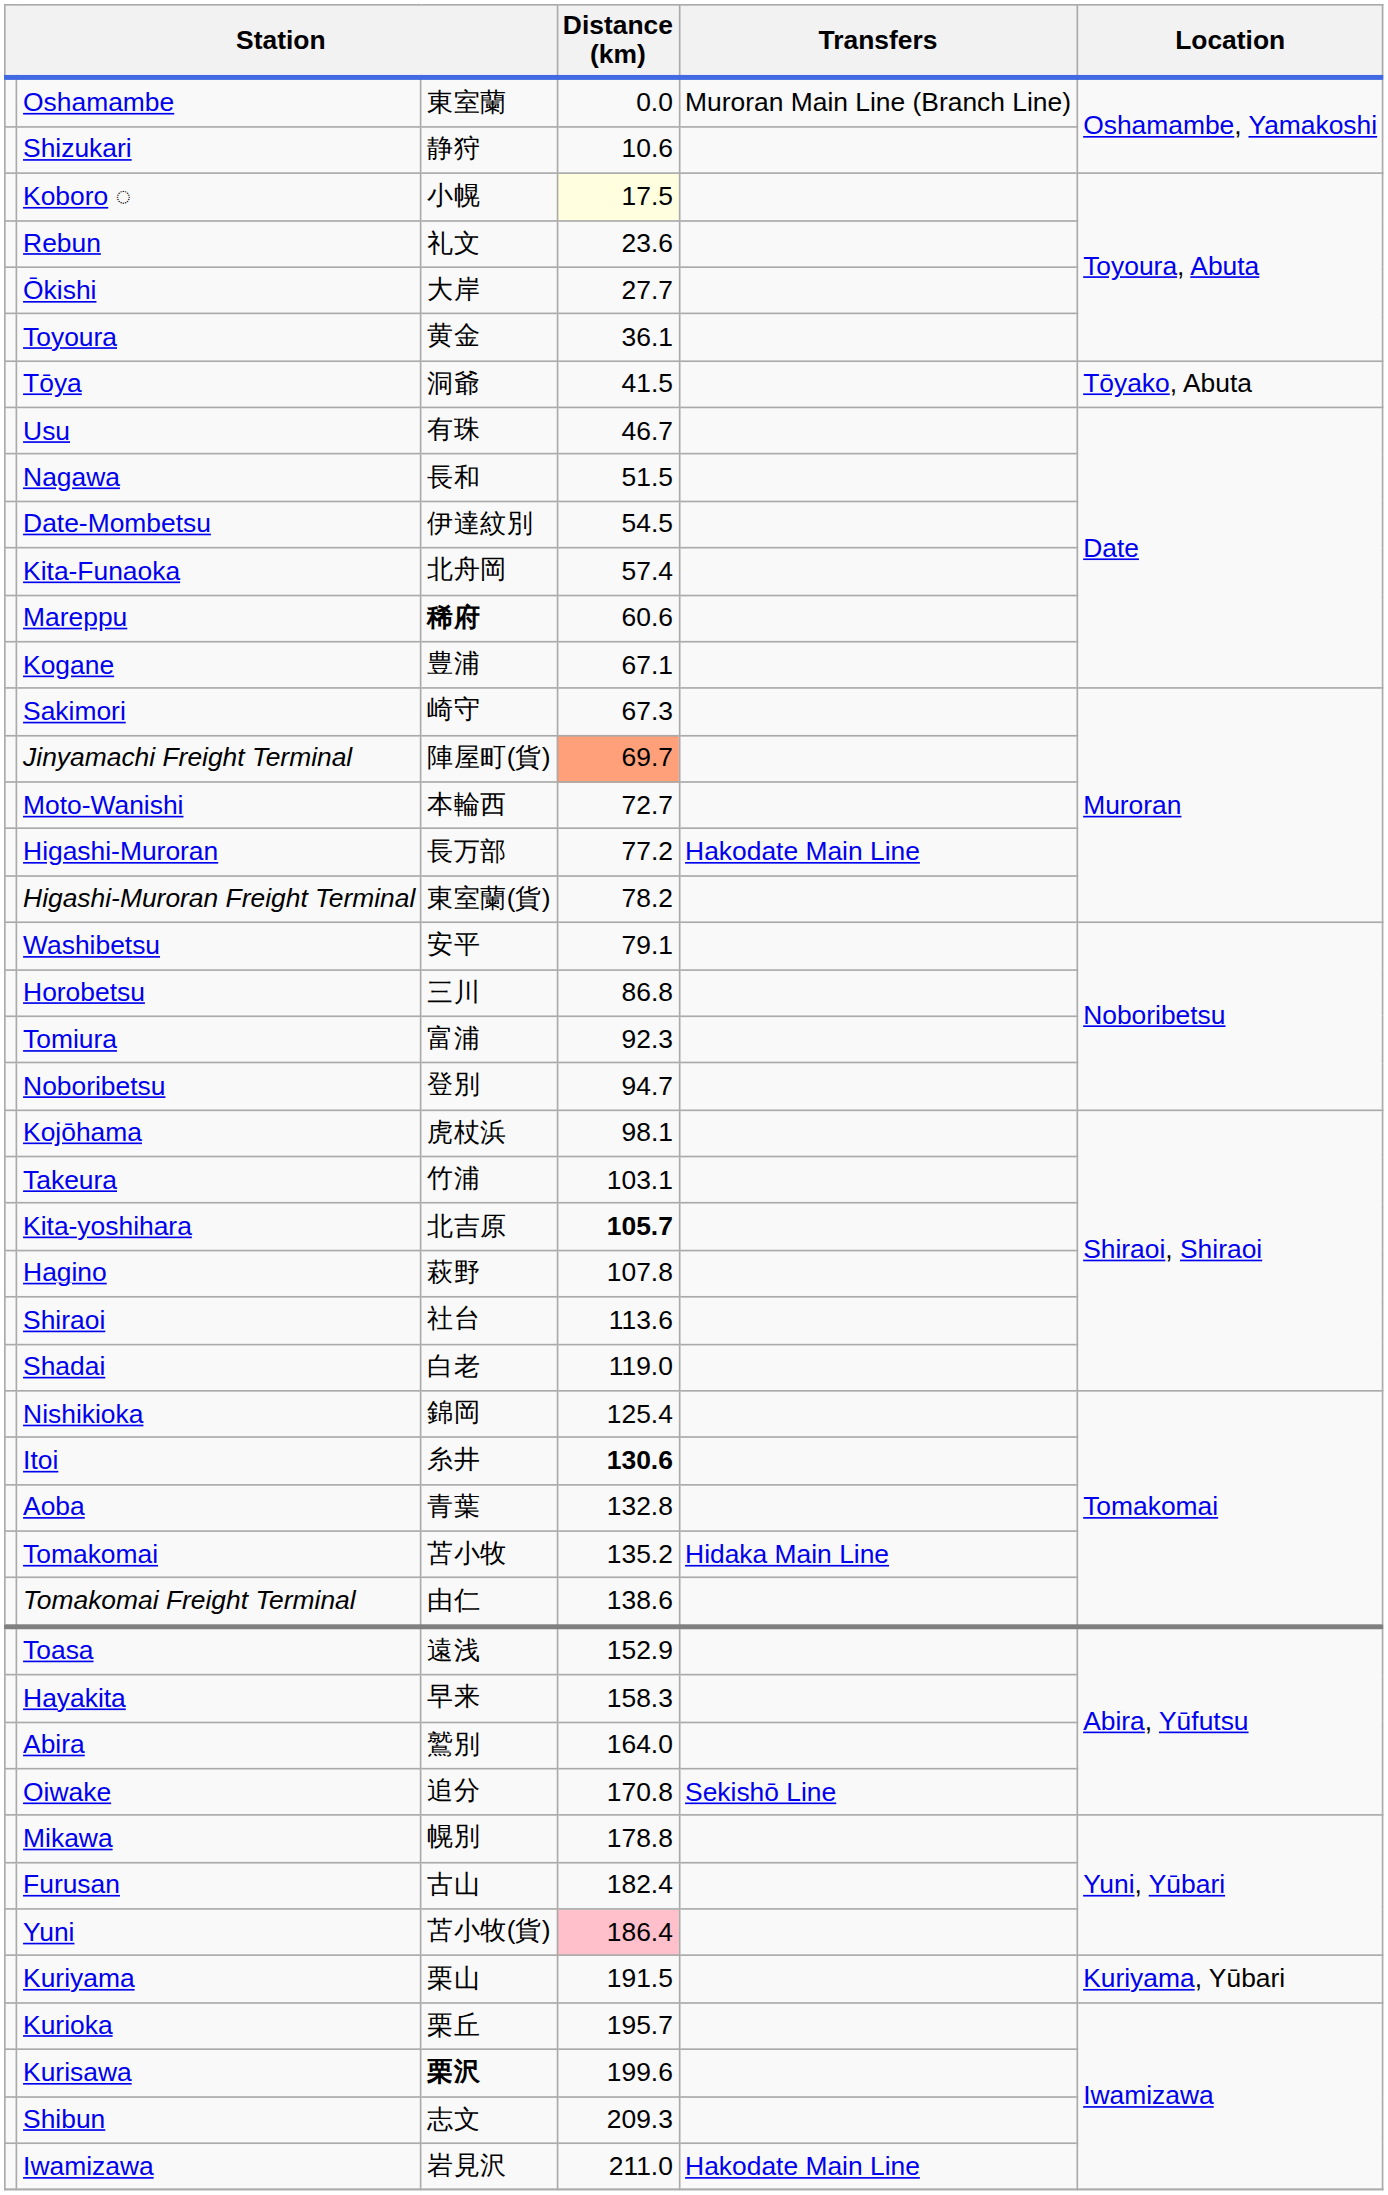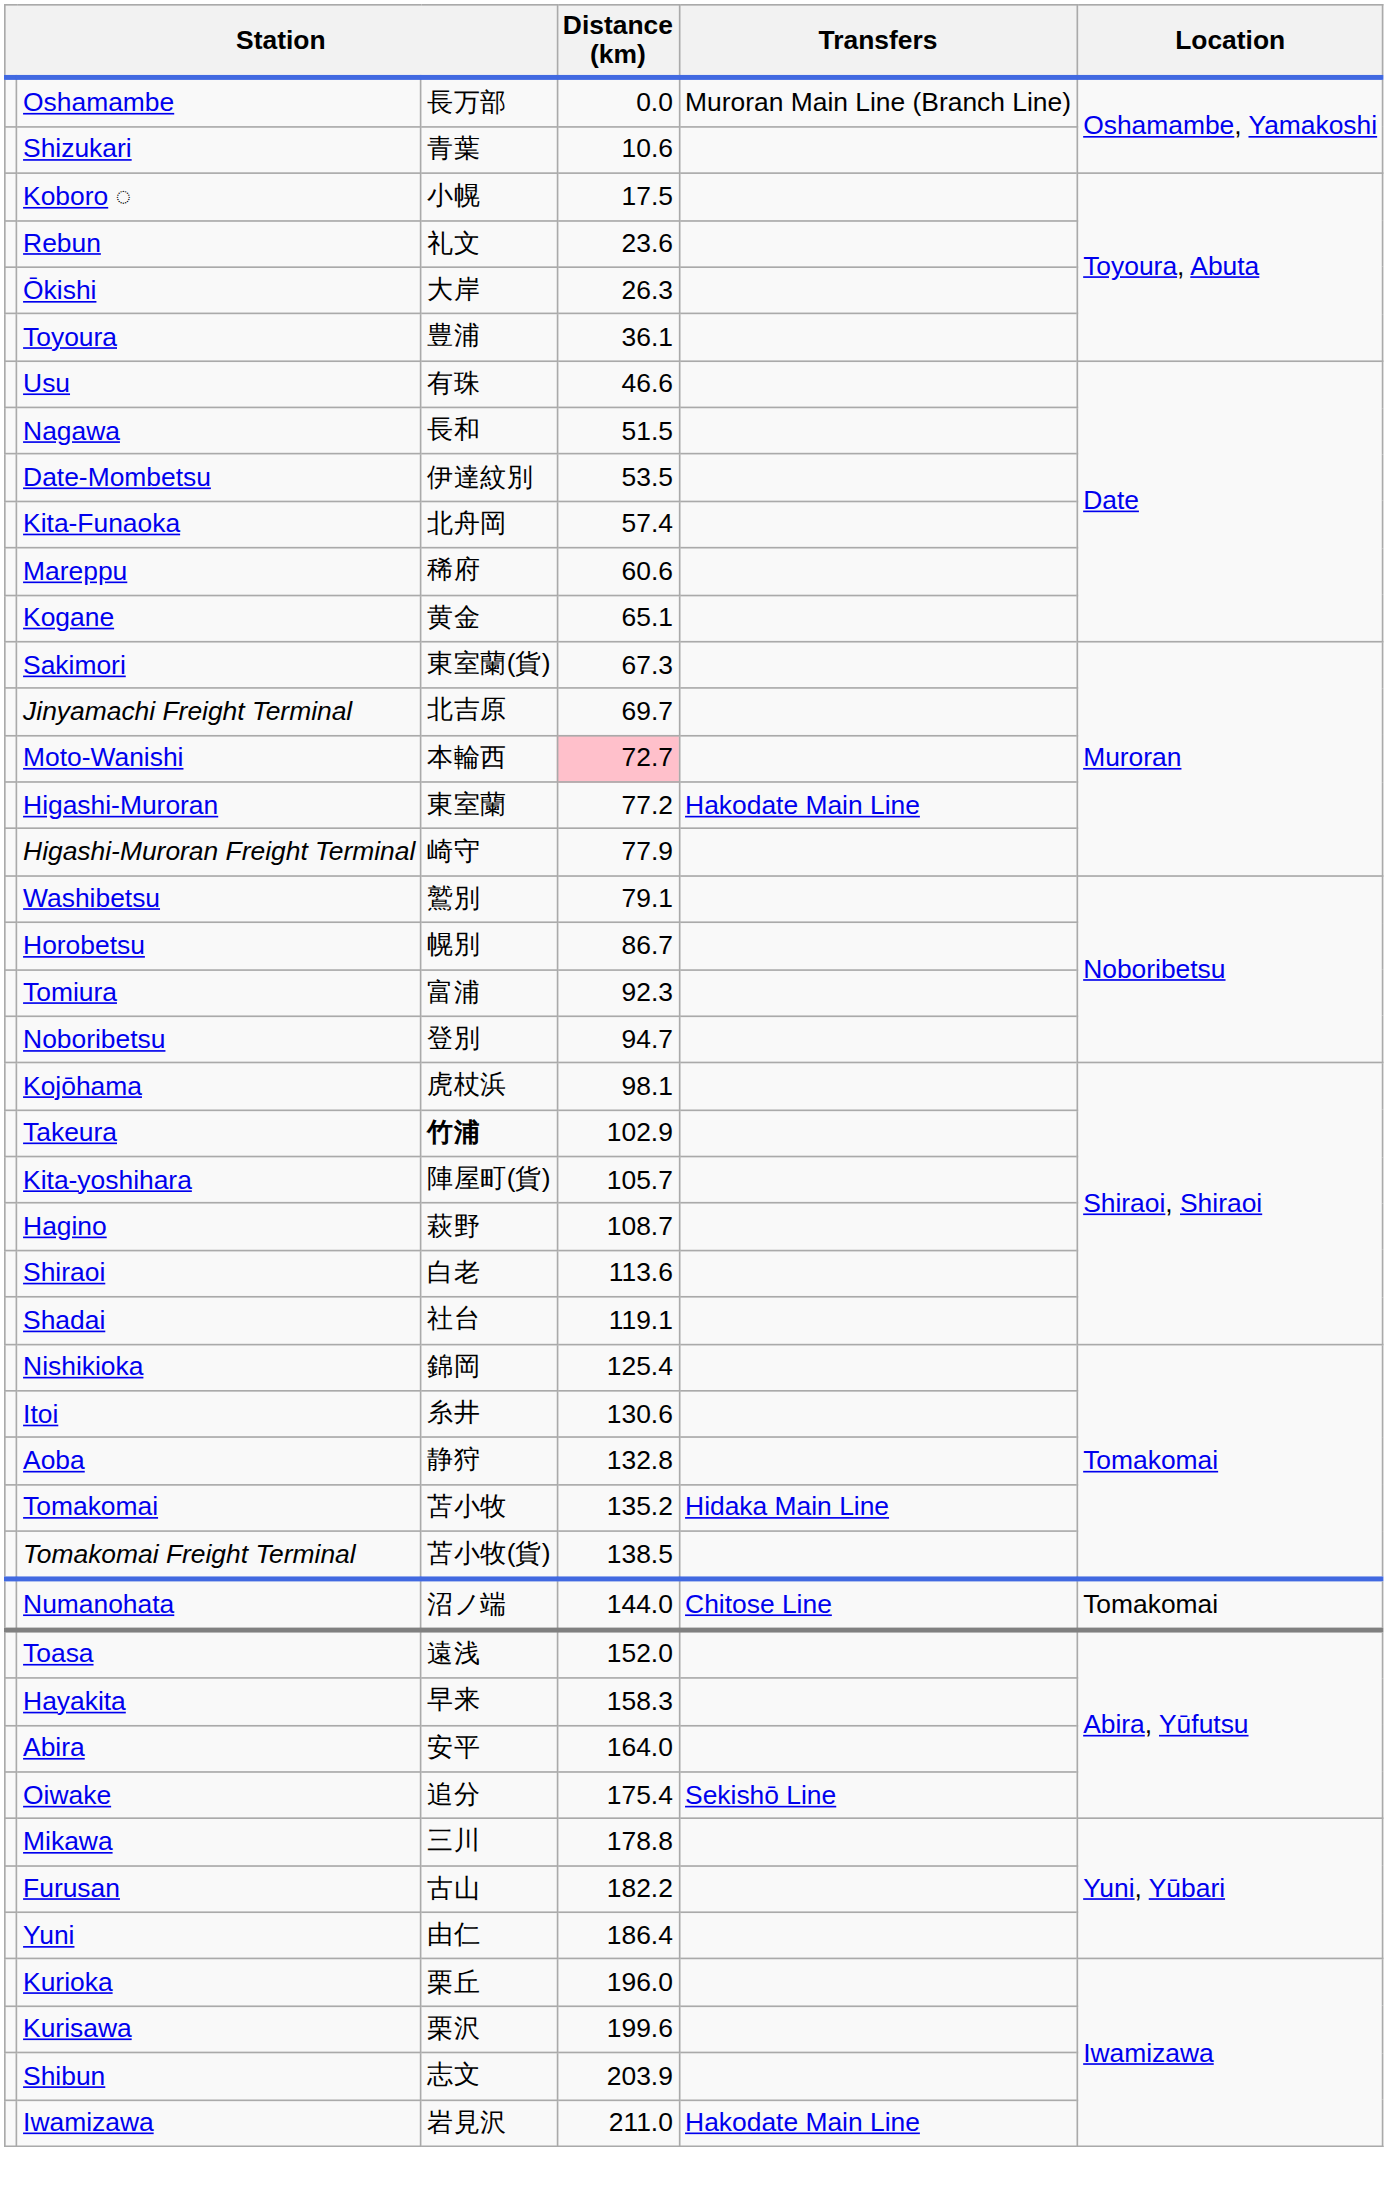Oshamambe | column 3: 東室蘭 -> 長万部
Shizukari | column 3: 静狩 -> 青葉
Koboro ◌ | Distance (km): lightyellow background -> no background
Ōkishi | Distance (km): 27.7 -> 26.3
Toyoura | column 3: 黄金 -> 豊浦
- row: Tōya | 洞爺 | 41.5 | Tōyako, Abuta
Usu | Distance (km): 46.7 -> 46.6
Date-Mombetsu | Distance (km): 54.5 -> 53.5
Mareppu | column 3: bold -> normal
Kogane | column 3: 豊浦 -> 黄金
Kogane | Distance (km): 67.1 -> 65.1
Sakimori | column 3: 崎守 -> 東室蘭(貨)
Jinyamachi Freight Terminal | column 3: 陣屋町(貨) -> 北吉原
Jinyamachi Freight Terminal | Distance (km): lightsalmon background -> no background
Moto-Wanishi | Distance (km): no background -> pink background
Higashi-Muroran | column 3: 長万部 -> 東室蘭
Higashi-Muroran Freight Terminal | column 3: 東室蘭(貨) -> 崎守
Higashi-Muroran Freight Terminal | Distance (km): 78.2 -> 77.9
Washibetsu | column 3: 安平 -> 鷲別
Horobetsu | column 3: 三川 -> 幌別
Horobetsu | Distance (km): 86.8 -> 86.7
Takeura | column 3: normal -> bold
Takeura | Distance (km): 103.1 -> 102.9
Kita-yoshihara | column 3: 北吉原 -> 陣屋町(貨)
Kita-yoshihara | Distance (km): bold -> normal
Hagino | Distance (km): 107.8 -> 108.7
Shiraoi | column 3: 社台 -> 白老
Shadai | column 3: 白老 -> 社台
Shadai | Distance (km): 119.0 -> 119.1
Itoi | Distance (km): bold -> normal
Aoba | column 3: 青葉 -> 静狩
Tomakomai Freight Terminal | column 3: 由仁 -> 苫小牧(貨)
Tomakomai Freight Terminal | Distance (km): 138.6 -> 138.5
+ row: Numanohata | 沼ノ端 | 144.0 | Chitose Line | Tomakomai
Toasa | Distance (km): 152.9 -> 152.0
Abira | column 3: 鷲別 -> 安平
Oiwake | Distance (km): 170.8 -> 175.4
Mikawa | column 3: 幌別 -> 三川
Furusan | Distance (km): 182.4 -> 182.2
Yuni | column 3: 苫小牧(貨) -> 由仁
Yuni | Distance (km): pink background -> no background
- row: Kuriyama | 栗山 | 191.5 | Kuriyama, Yūbari
Kurioka | Distance (km): 195.7 -> 196.0
Kurisawa | column 3: bold -> normal
Shibun | Distance (km): 209.3 -> 203.9
